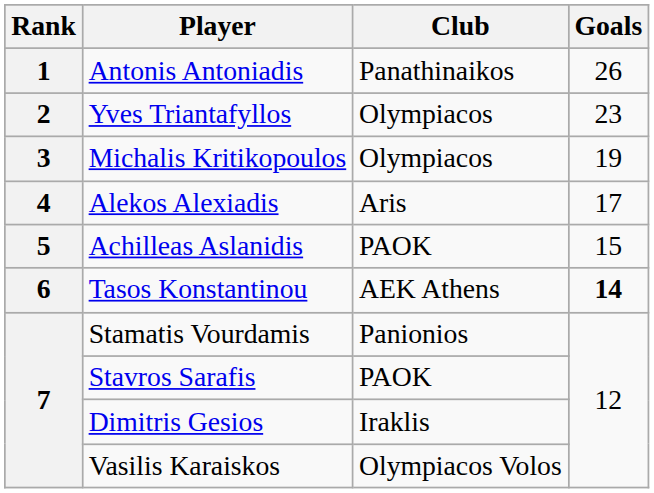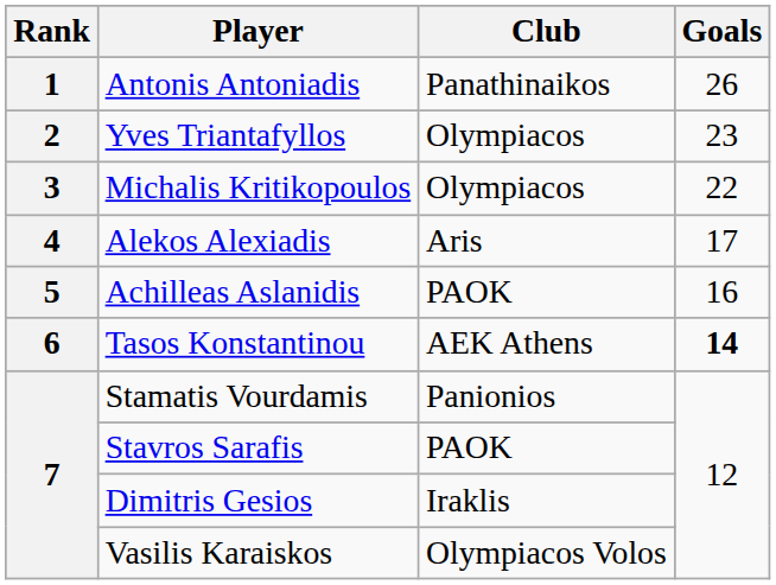Michalis Kritikopoulos | Goals: 19 -> 22
Achilleas Aslanidis | Goals: 15 -> 16
